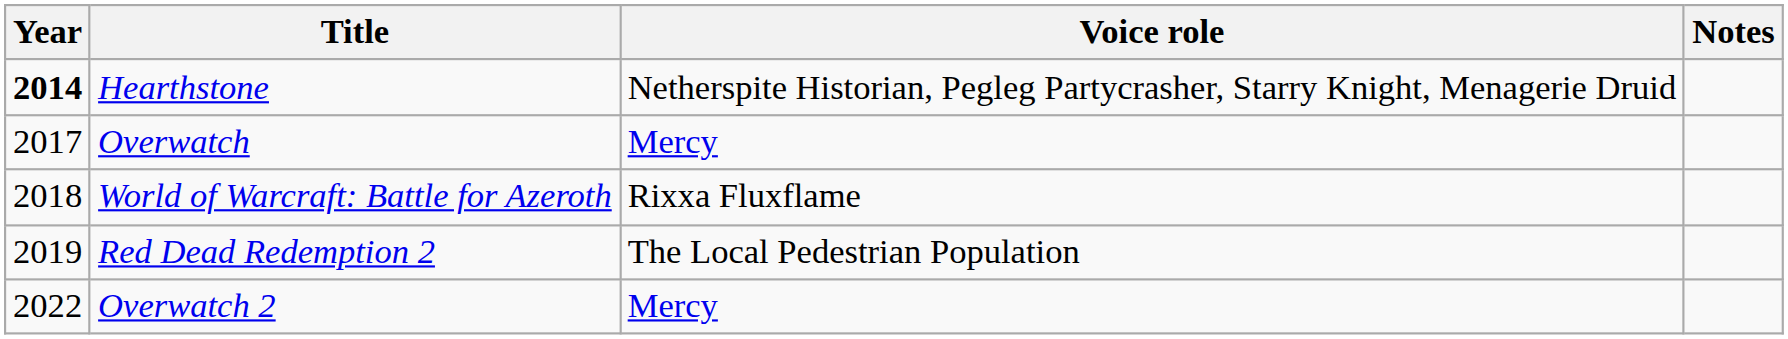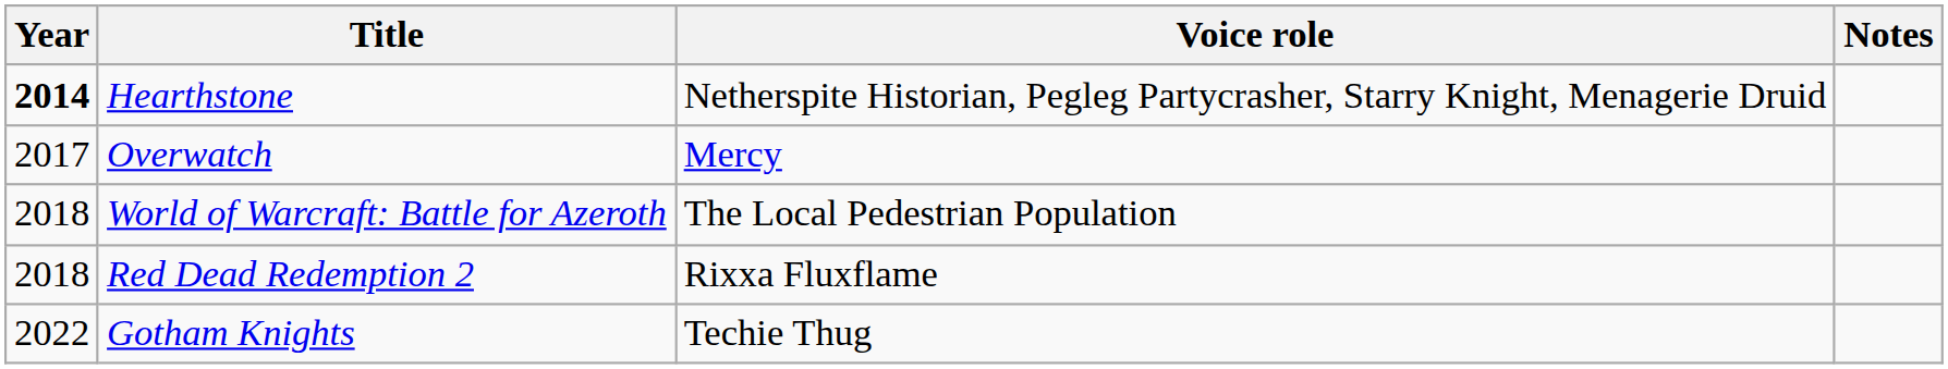World of Warcraft: Battle for Azeroth | Voice role: Rixxa Fluxflame -> The Local Pedestrian Population
Red Dead Redemption 2 | Year: 2019 -> 2018
Red Dead Redemption 2 | Voice role: The Local Pedestrian Population -> Rixxa Fluxflame
- row: 2022 | Overwatch 2 | Mercy
+ row: 2022 | Gotham Knights | Techie Thug
